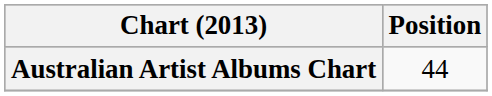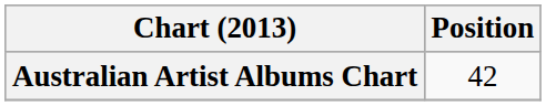Australian Artist Albums Chart | Position: 44 -> 42
